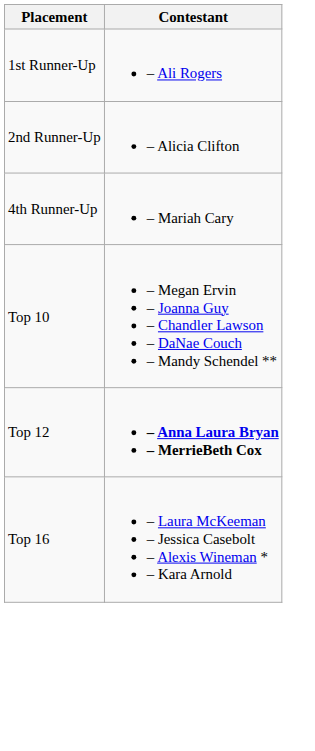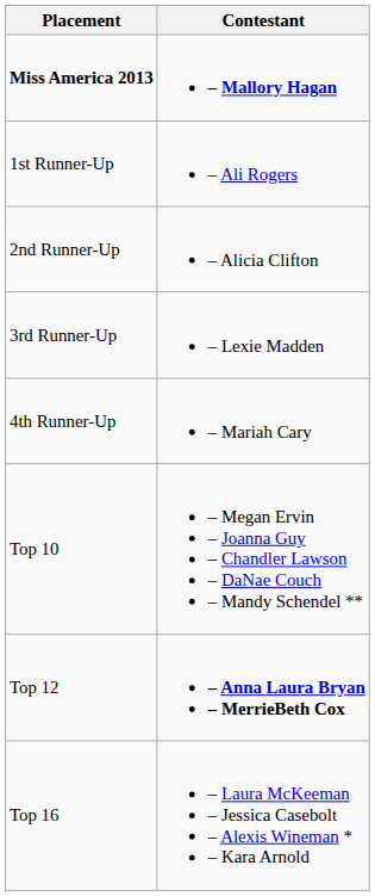+ row: Miss America 2013 | – Mallory Hagan
+ row: 3rd Runner-Up | – Lexie Madden
